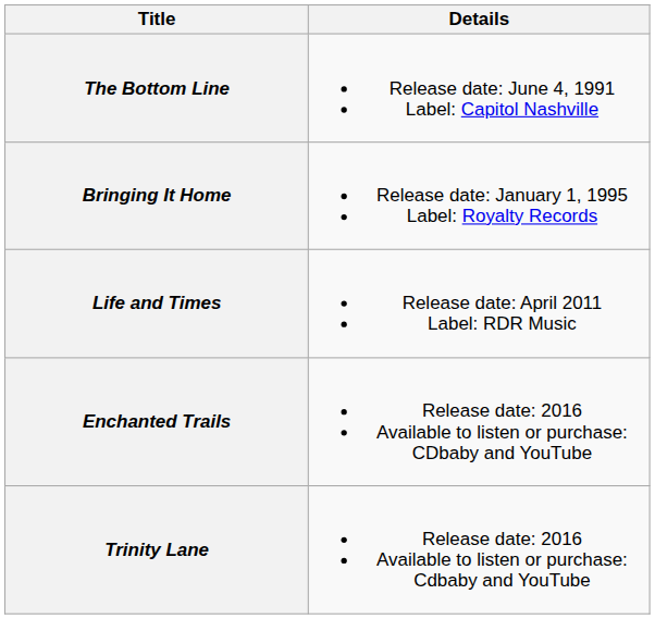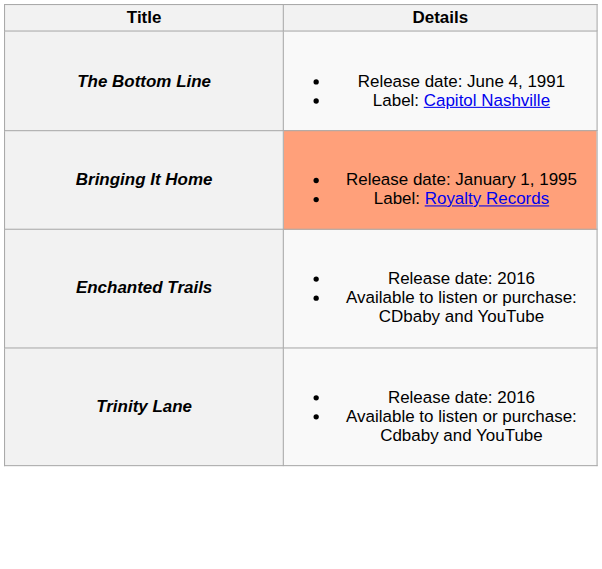Bringing It Home | Details: no background -> lightsalmon background
- row: Life and Times | Release date: April 2011 Label: RDR Music
